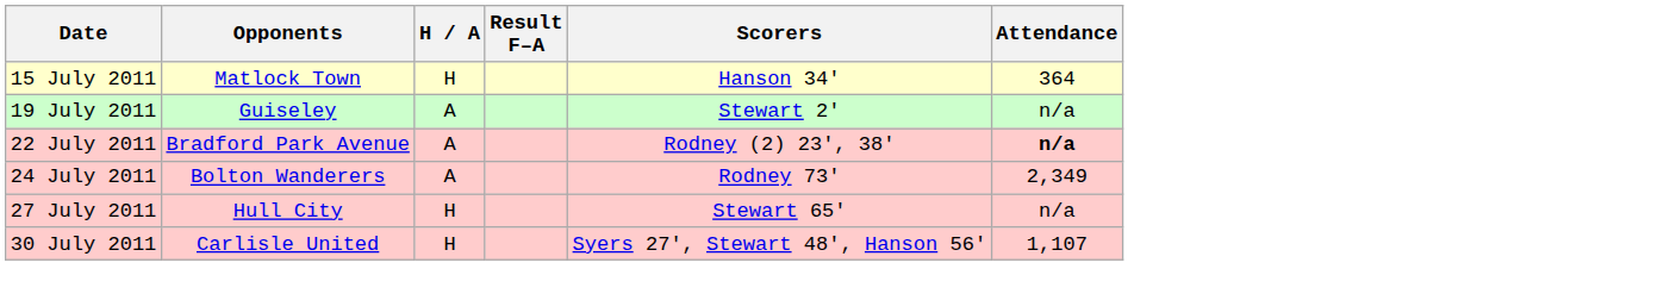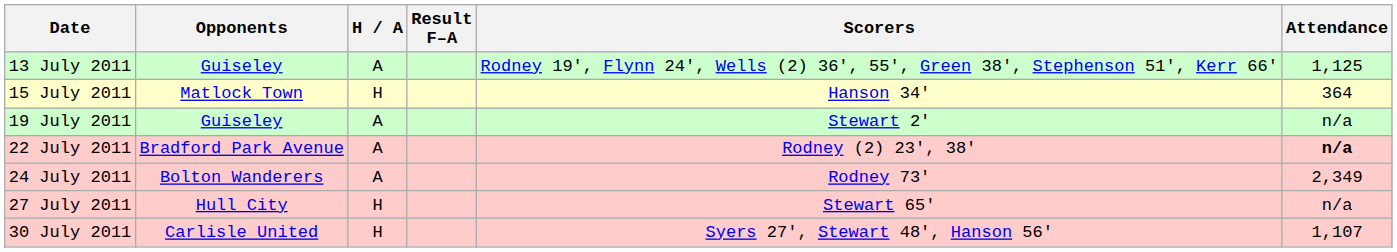+ row: 13 July 2011 | Guiseley | A | Rodney 19', Flynn 24', Wells (2) 36', 55', Green 38', Stephenson 51', Kerr 66' | 1,125
